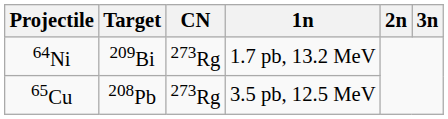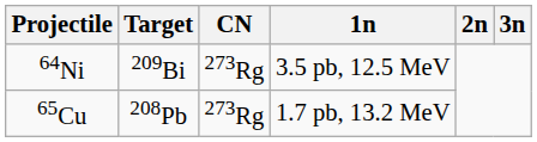64Ni | 1n: 1.7 pb, 13.2 MeV -> 3.5 pb, 12.5 MeV
65Cu | 1n: 3.5 pb, 12.5 MeV -> 1.7 pb, 13.2 MeV
